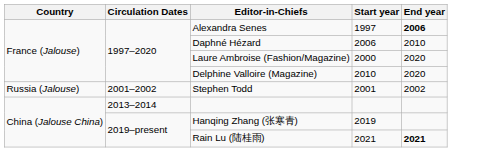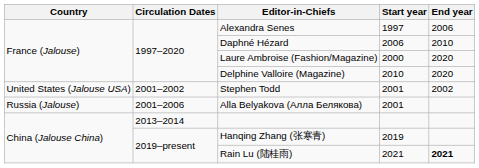Alexandra Senes | End year: bold -> normal
Stephen Todd | Country: Russia (Jalouse) -> United States (Jalouse USA)
+ row: Russia (Jalouse) | 2001–2006 | Alla Belyakova (Алла Белякова) | 2001
